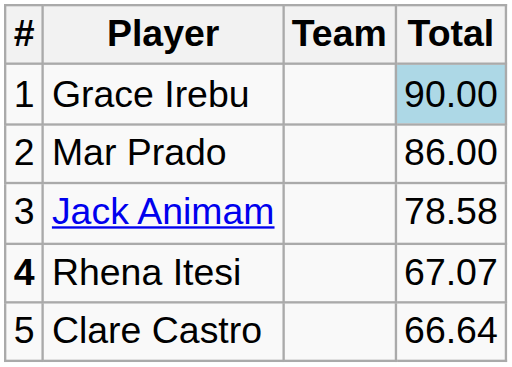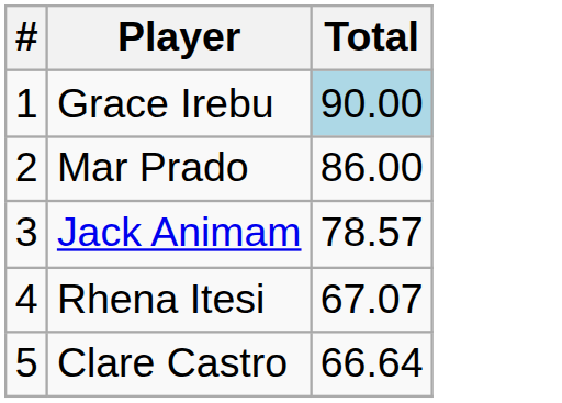- column: Team
Jack Animam | Total: 78.58 -> 78.57
Rhena Itesi | #: bold -> normal
